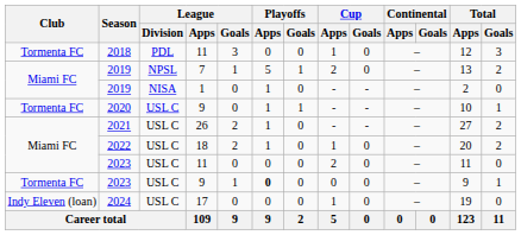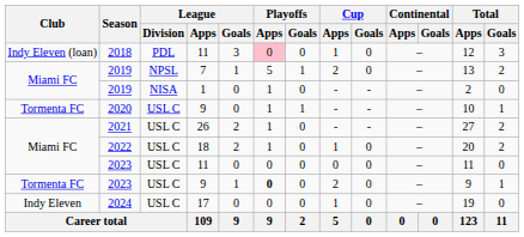2018 | Club: Tormenta FC -> Indy Eleven (loan)
2018 | Playoffs / Apps: no background -> pink background
2023 / 11 | Cup / Apps: 2 -> 0
2023 / 9 | Cup / Apps: 0 -> 2
2024 | Club: Indy Eleven (loan) -> Indy Eleven
